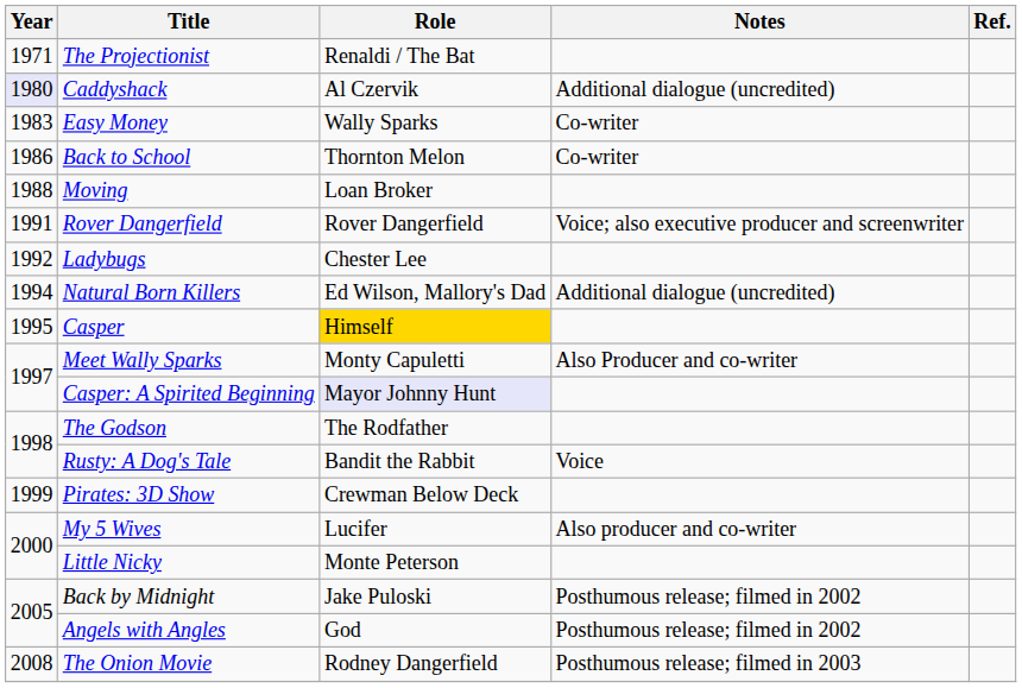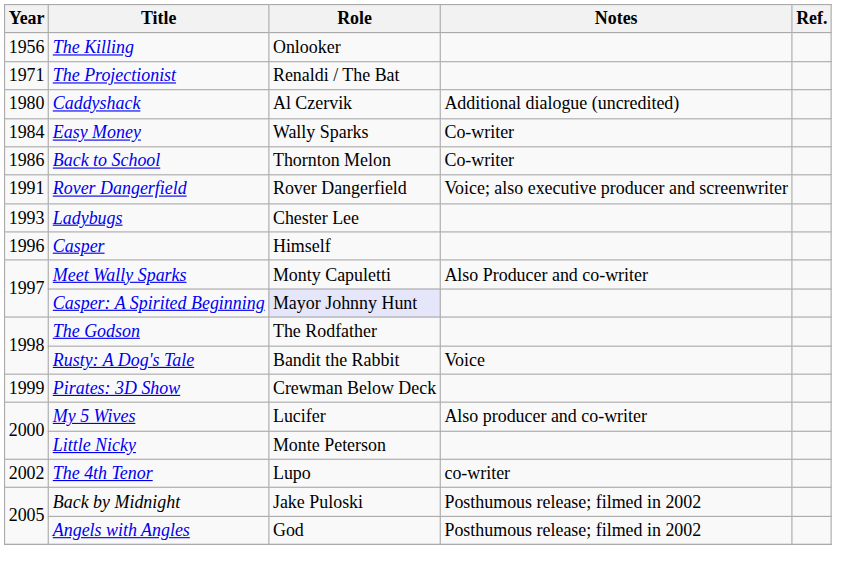+ row: 1956 | The Killing | Onlooker
Caddyshack | Year: lavender background -> no background
Easy Money | Year: 1983 -> 1984
- row: 1988 | Moving | Loan Broker
Ladybugs | Year: 1992 -> 1993
- row: 1994 | Natural Born Killers | Ed Wilson, Mallory's Dad | Additional dialogue (uncredited)
Casper | Year: 1995 -> 1996
Casper | Role: gold background -> no background
+ row: 2002 | The 4th Tenor | Lupo | co-writer
- row: 2008 | The Onion Movie | Rodney Dangerfield | Posthumous release; filmed in 2003
